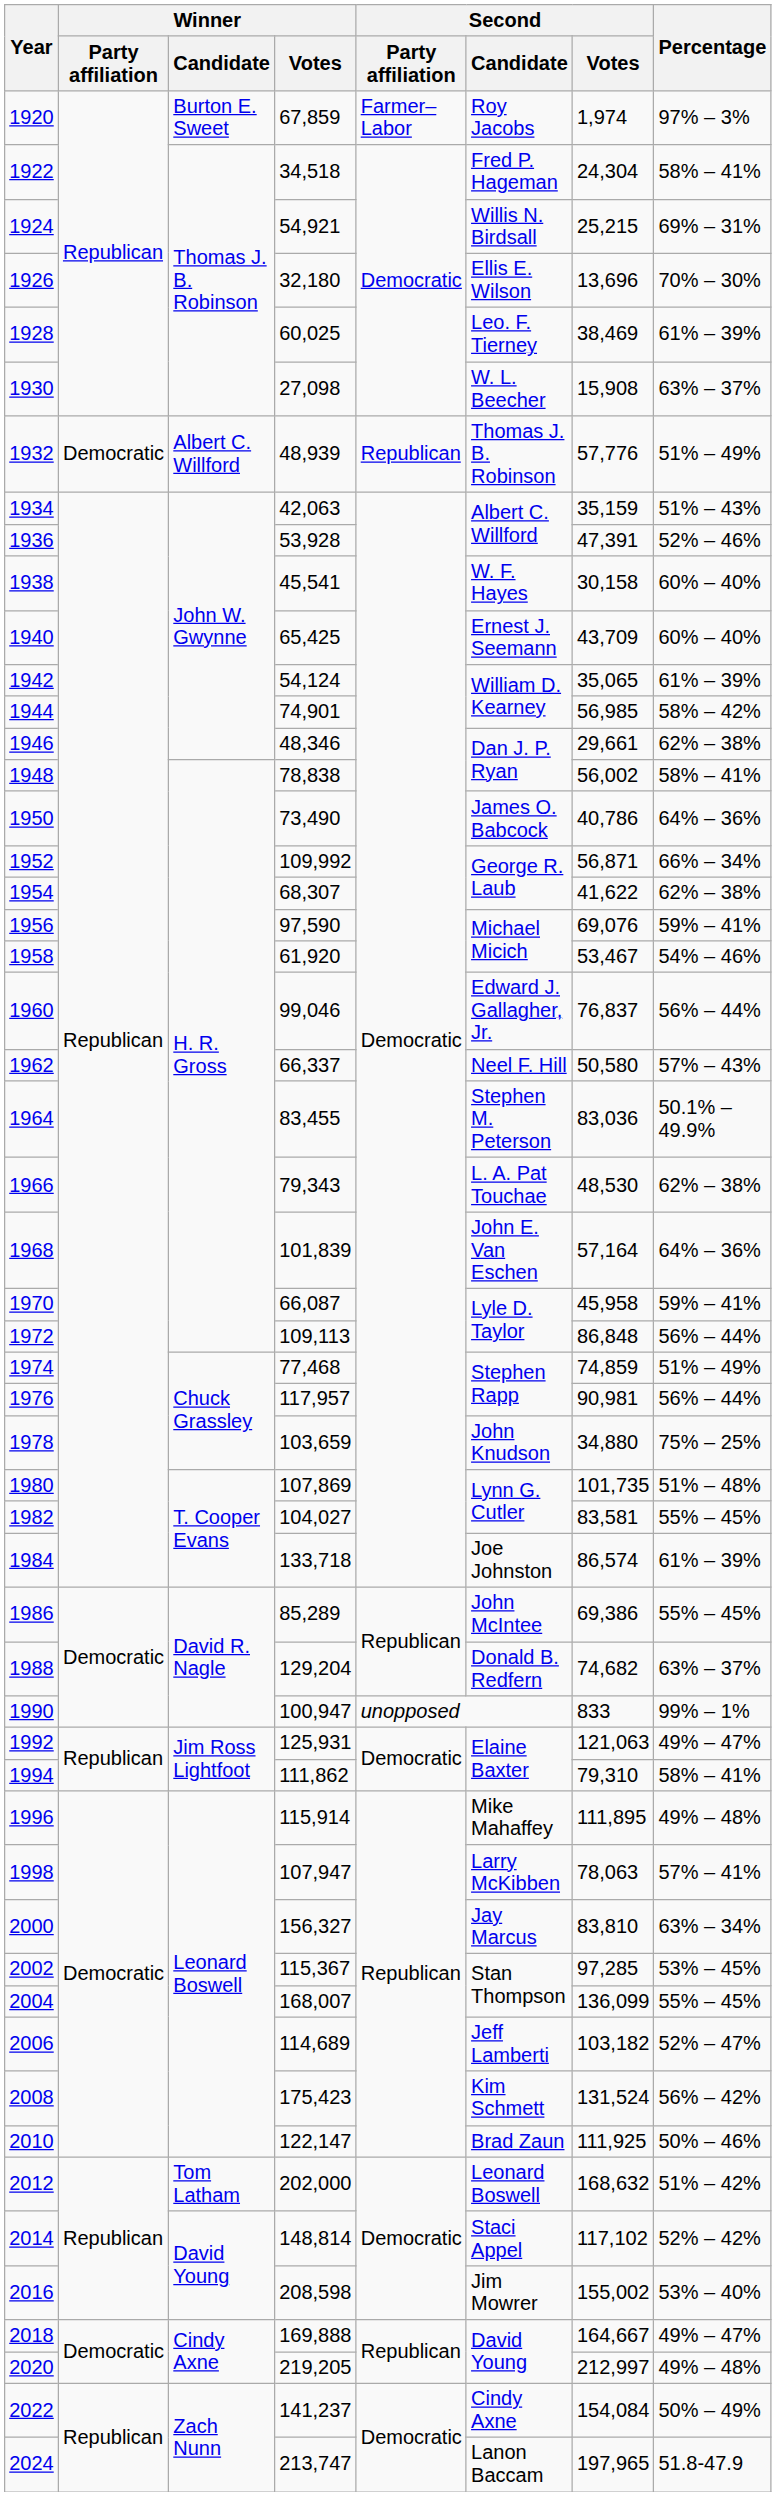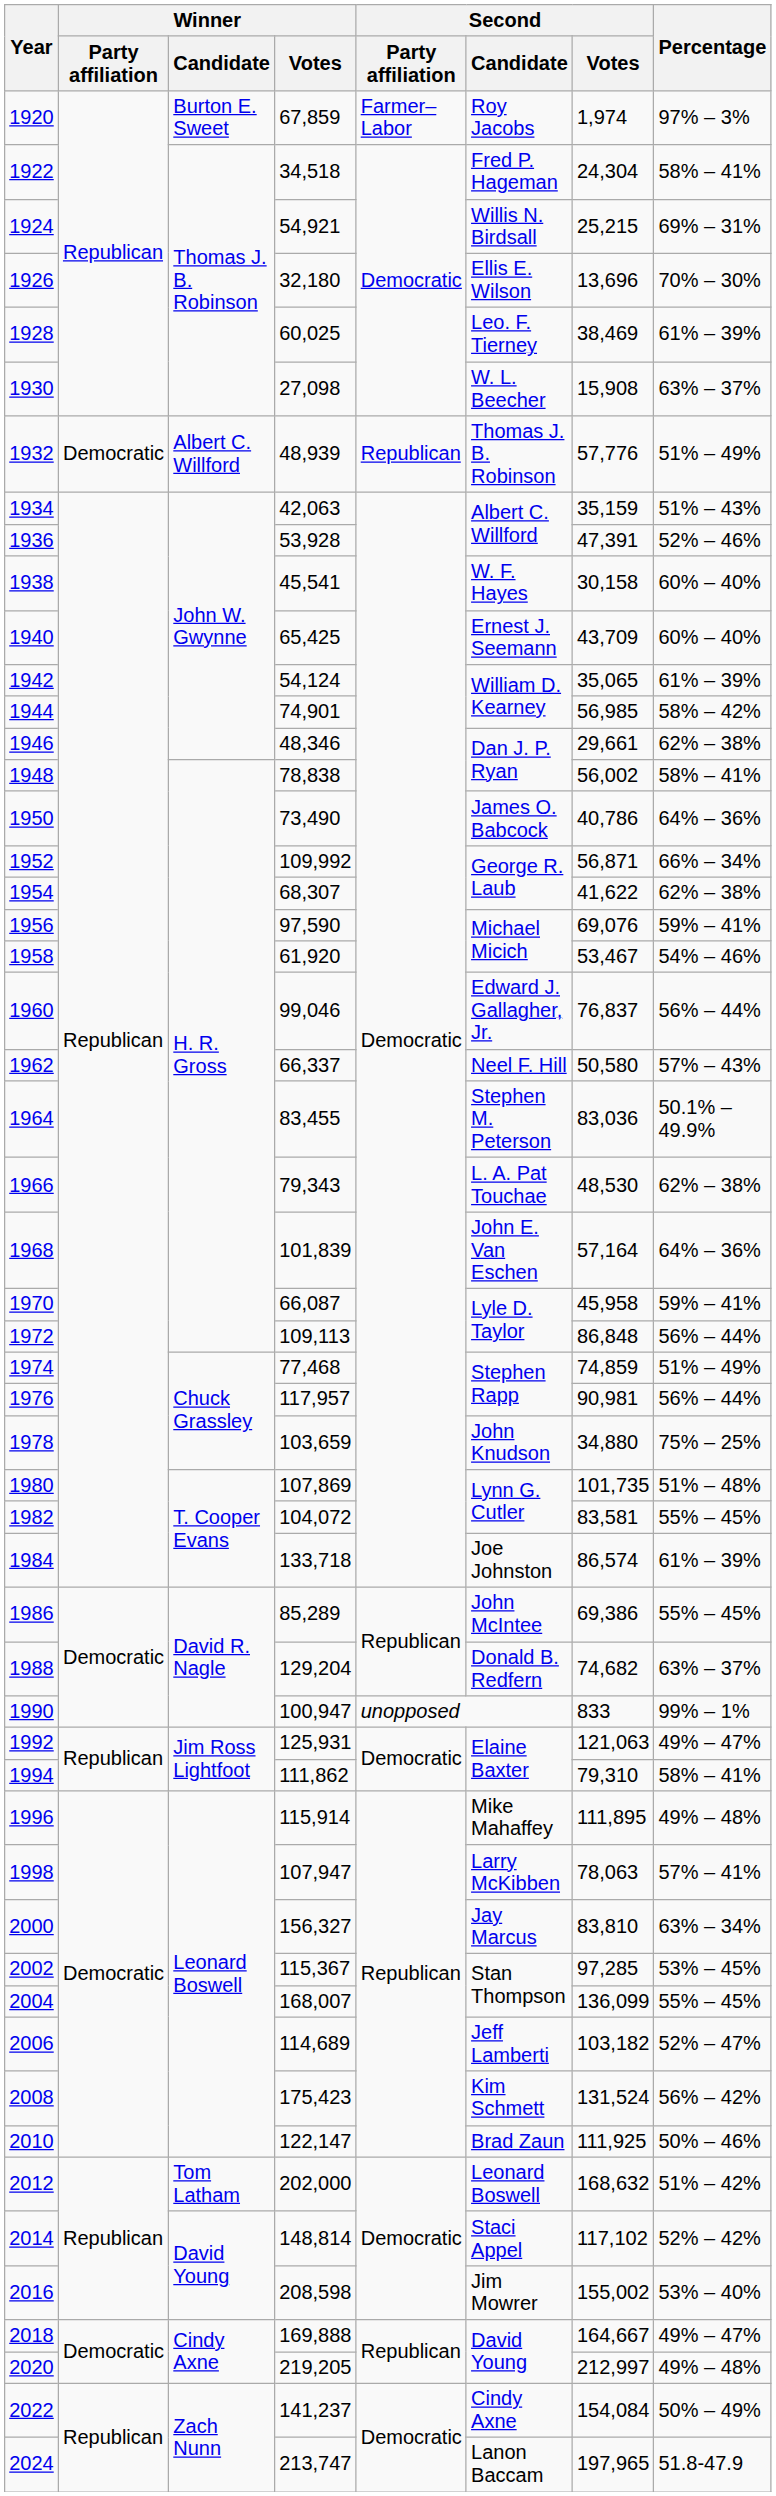1982 | Winner / Votes: 104,027 -> 104,072
